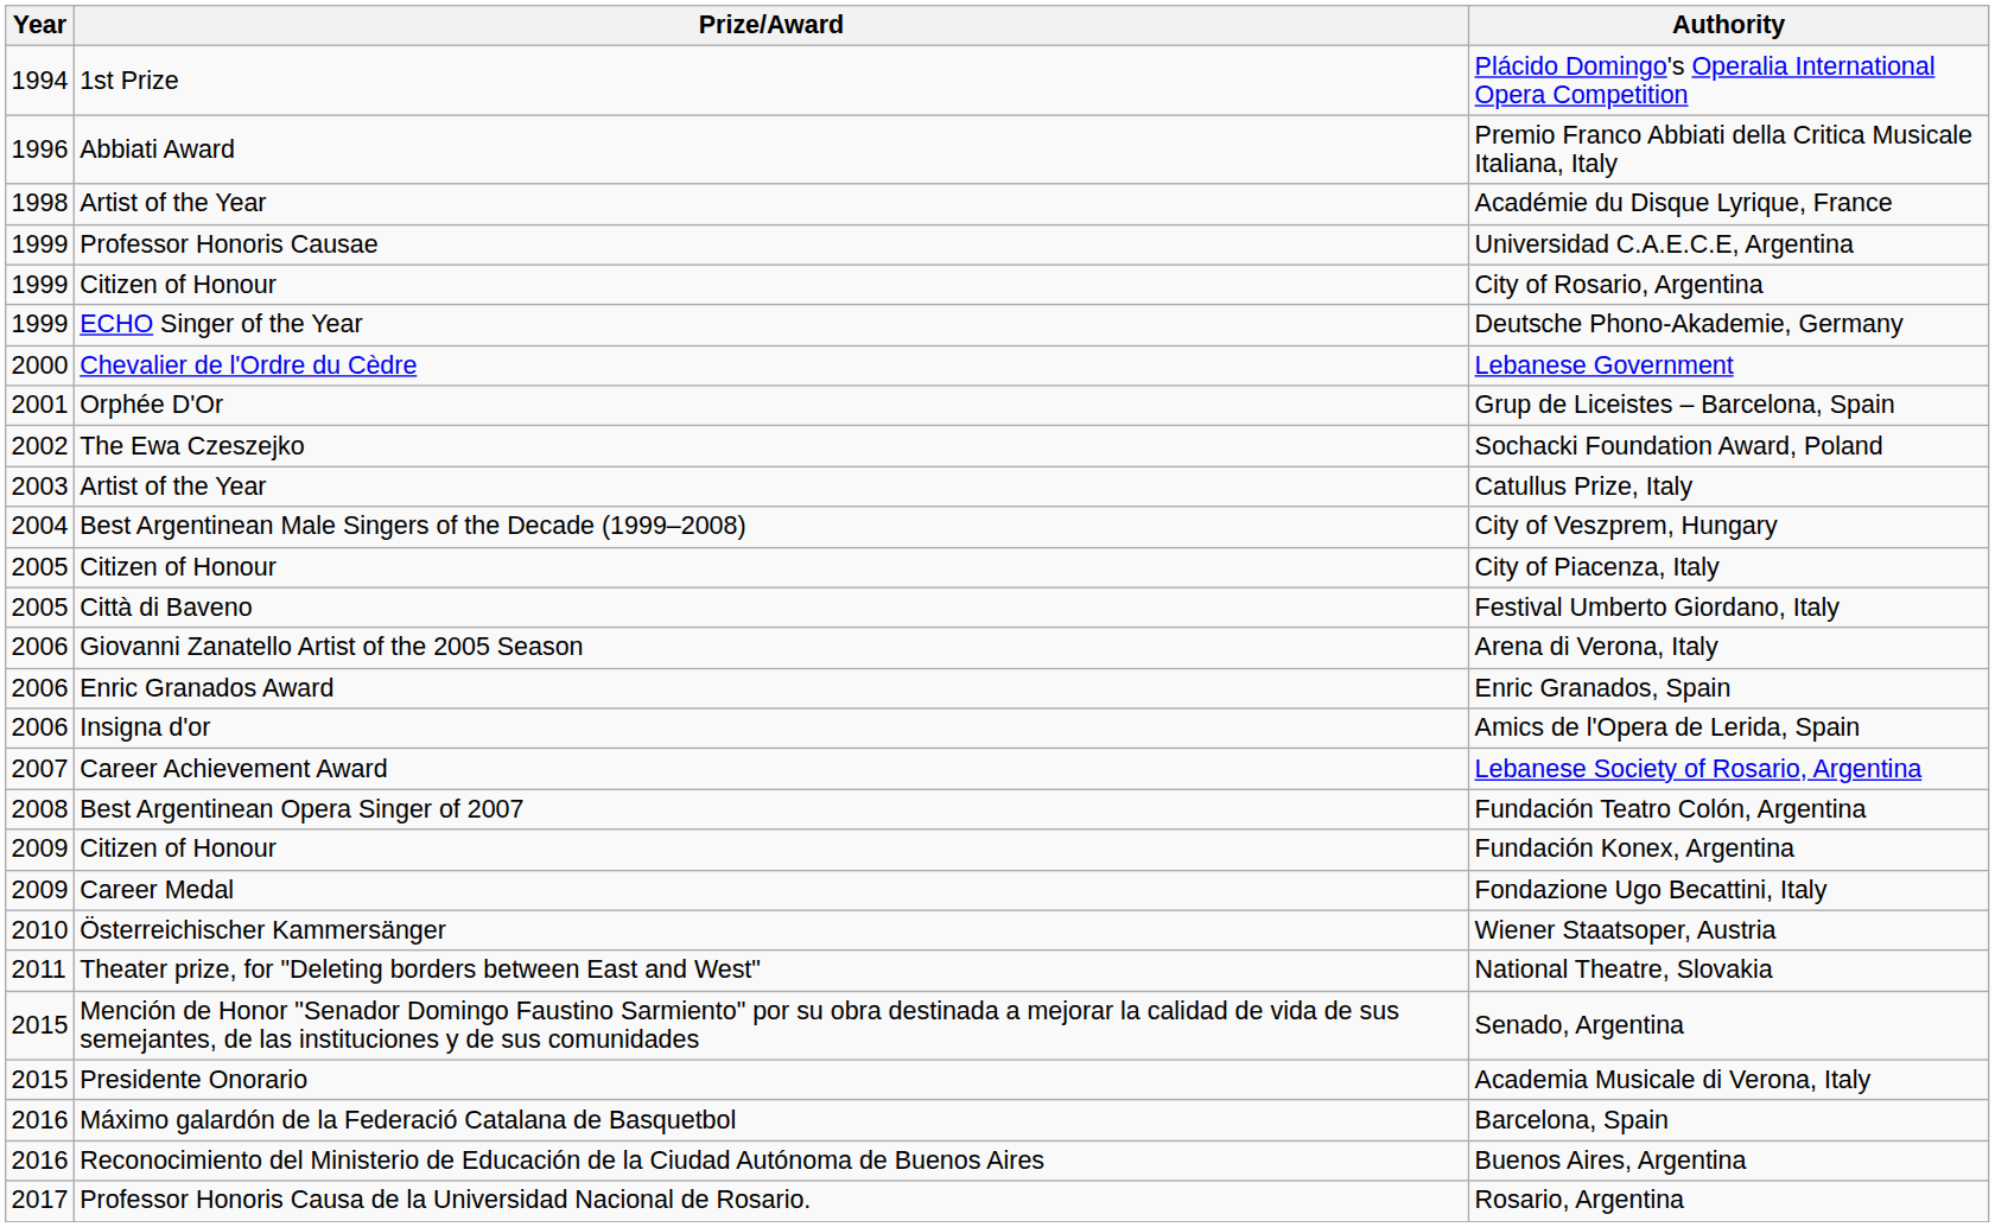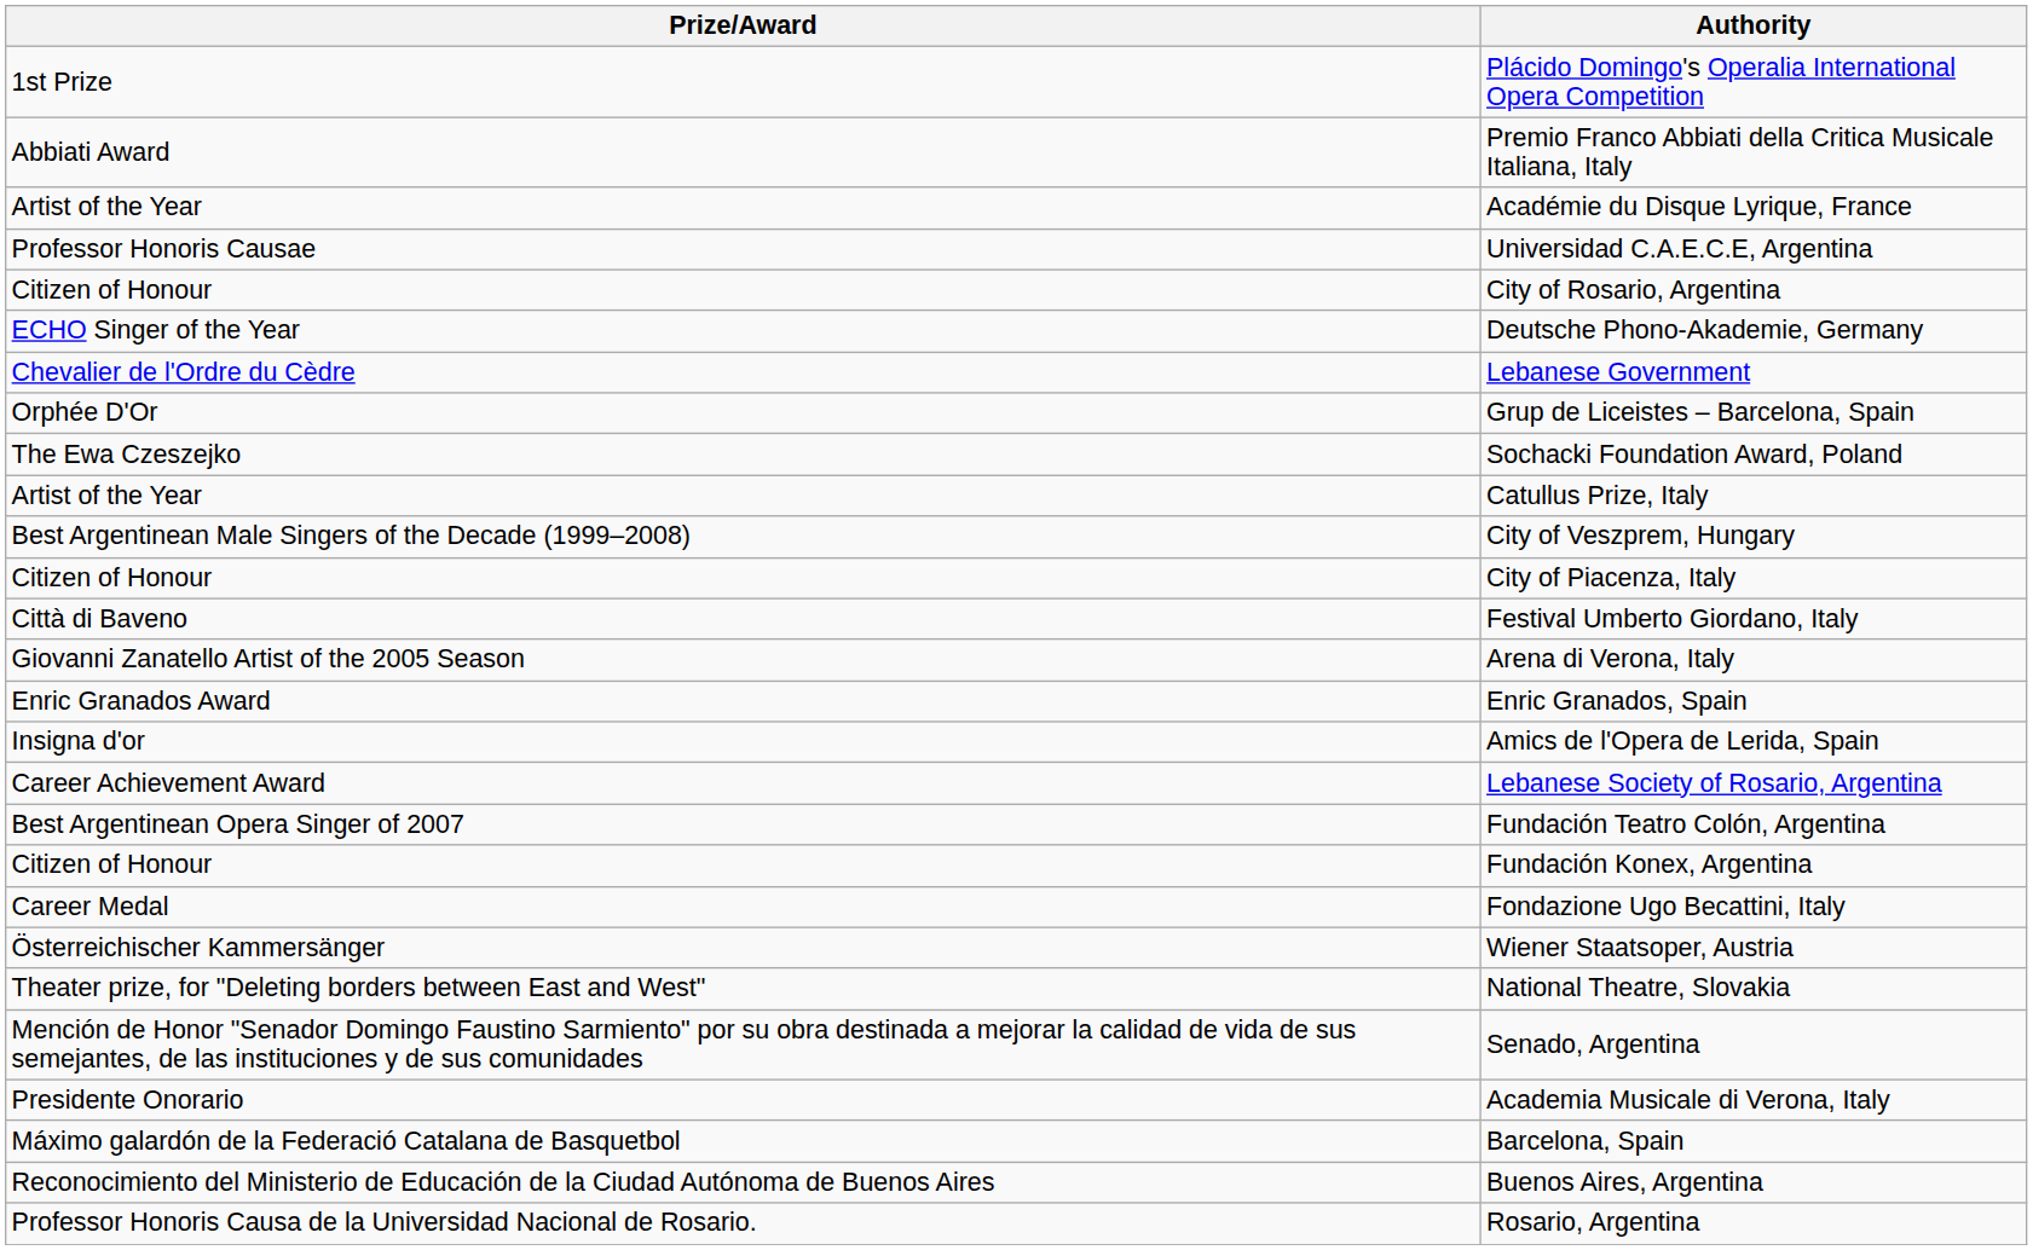- column: Year | 1994 | 1996 | 1998 | 1999 | 1999 | 1999 | 2000 | 2001 | 2002 | 2003 | 2004 | 2005 | 2005 | 2006 | 2006 | 2006 | 2007 | 2008 | 2009 | 2009 | 2010 | 2011 | 2015 | 2015 | 2016 | 2016 | 2017
